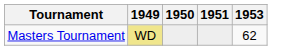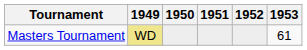+ column: 1952
Masters Tournament | 1953: 62 -> 61
